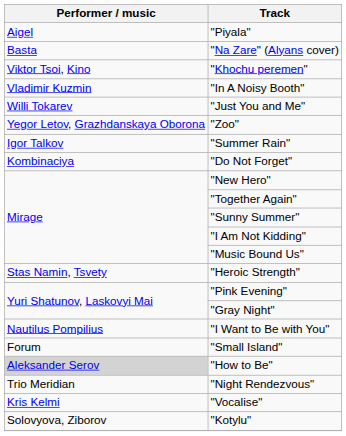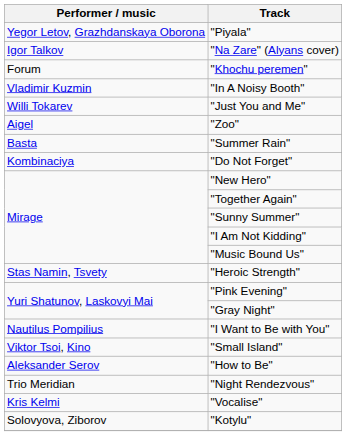"Piyala" | Performer / music: Aigel -> Yegor Letov, Grazhdanskaya Oborona
"Na Zare" (Alyans cover) | Performer / music: Basta -> Igor Talkov
"Khochu peremen" | Performer / music: Viktor Tsoi, Kino -> Forum
"Zoo" | Performer / music: Yegor Letov, Grazhdanskaya Oborona -> Aigel
"Summer Rain" | Performer / music: Igor Talkov -> Basta
"Small Island" | Performer / music: Forum -> Viktor Tsoi, Kino
"How to Be" | Performer / music: lightgrey background -> no background
